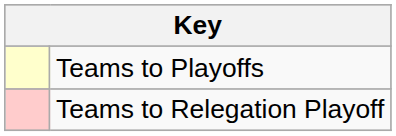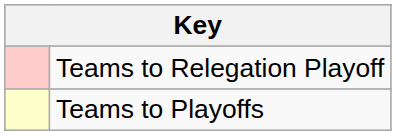rows swapped: Teams to Playoffs <-> Teams to Relegation Playoff
